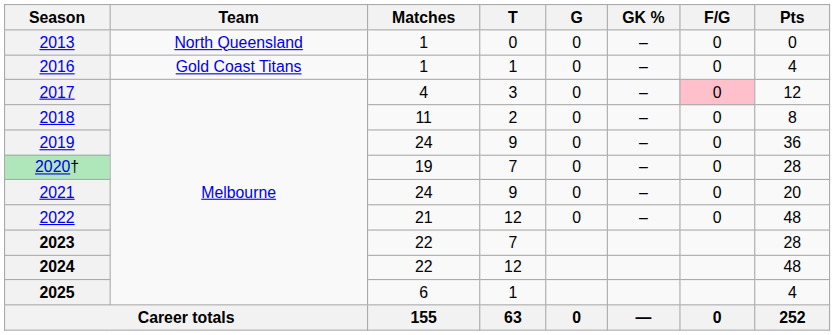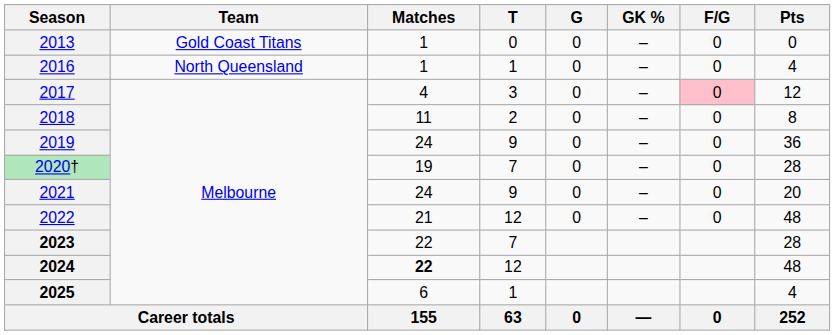2013 | Team: North Queensland -> Gold Coast Titans
2016 | Team: Gold Coast Titans -> North Queensland
2024 | Matches: normal -> bold
